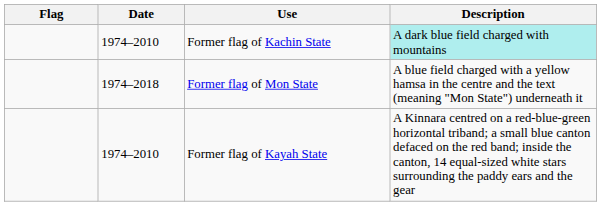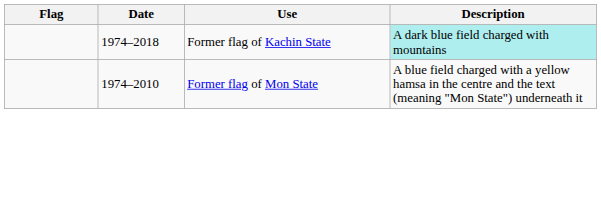Former flag of Kachin State | Date: 1974–2010 -> 1974–2018
Former flag of Mon State | Date: 1974–2018 -> 1974–2010
- row: 1974–2010 | Former flag of Kayah State | A Kinnara centred on a red-blue-green horizontal triband; a small blue canton defaced on the red band; inside the canton, 14 equal-sized white stars surrounding the paddy ears and the gear
